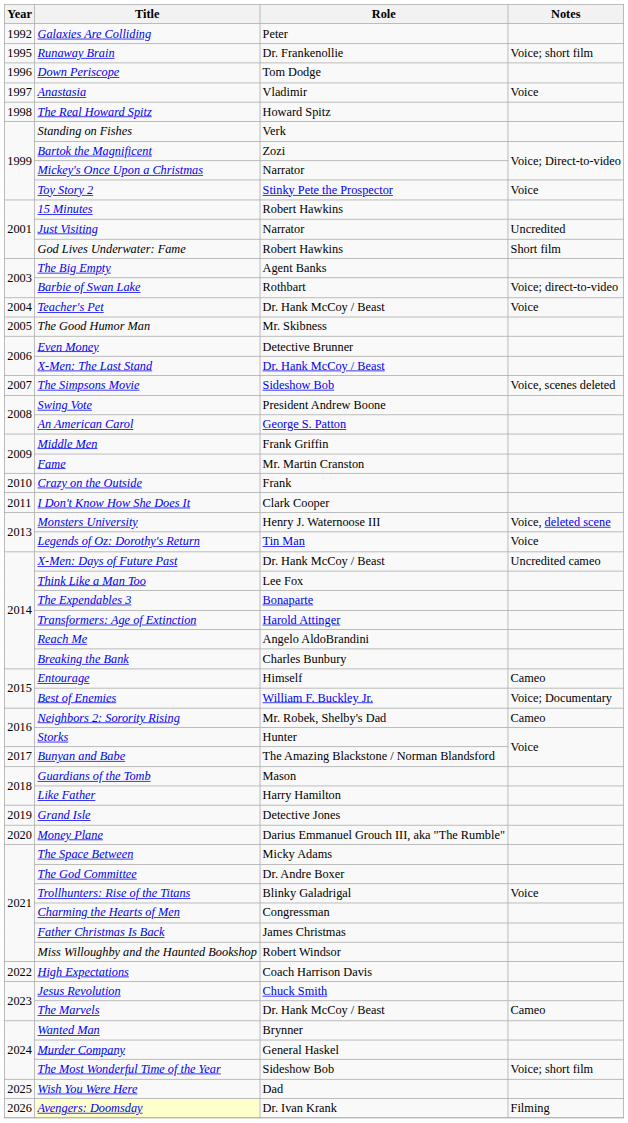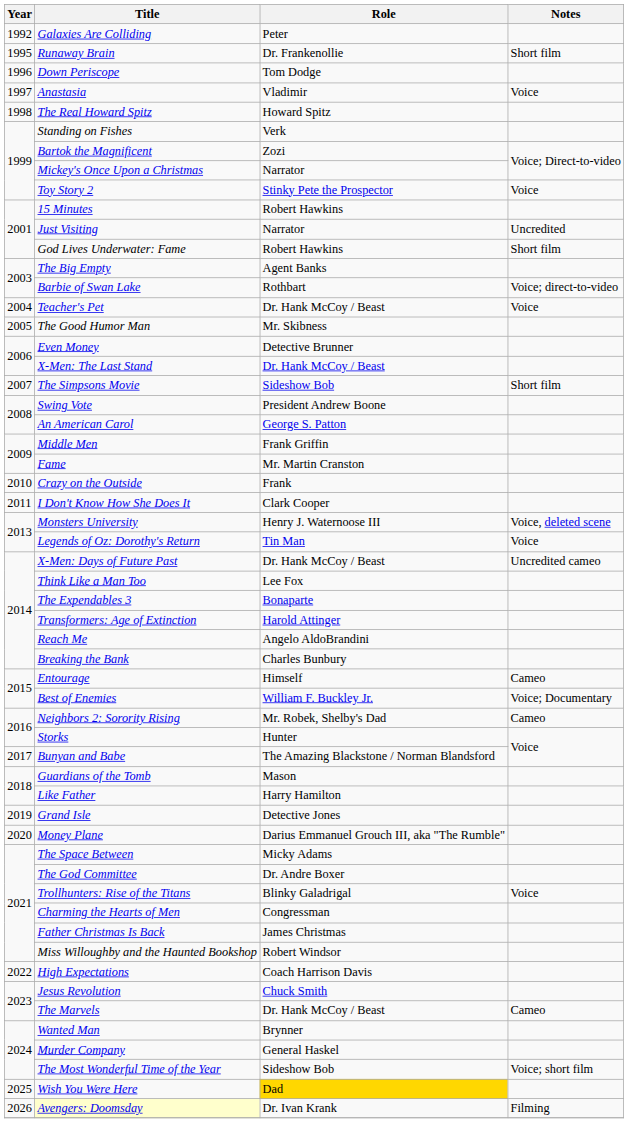Runaway Brain | Notes: Voice; short film -> Short film
The Simpsons Movie | Notes: Voice, scenes deleted -> Short film
Wish You Were Here | Role: no background -> gold background
